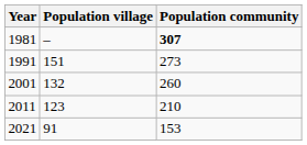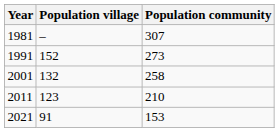1981 | Population community: bold -> normal
1991 | Population village: 151 -> 152
2001 | Population community: 260 -> 258
